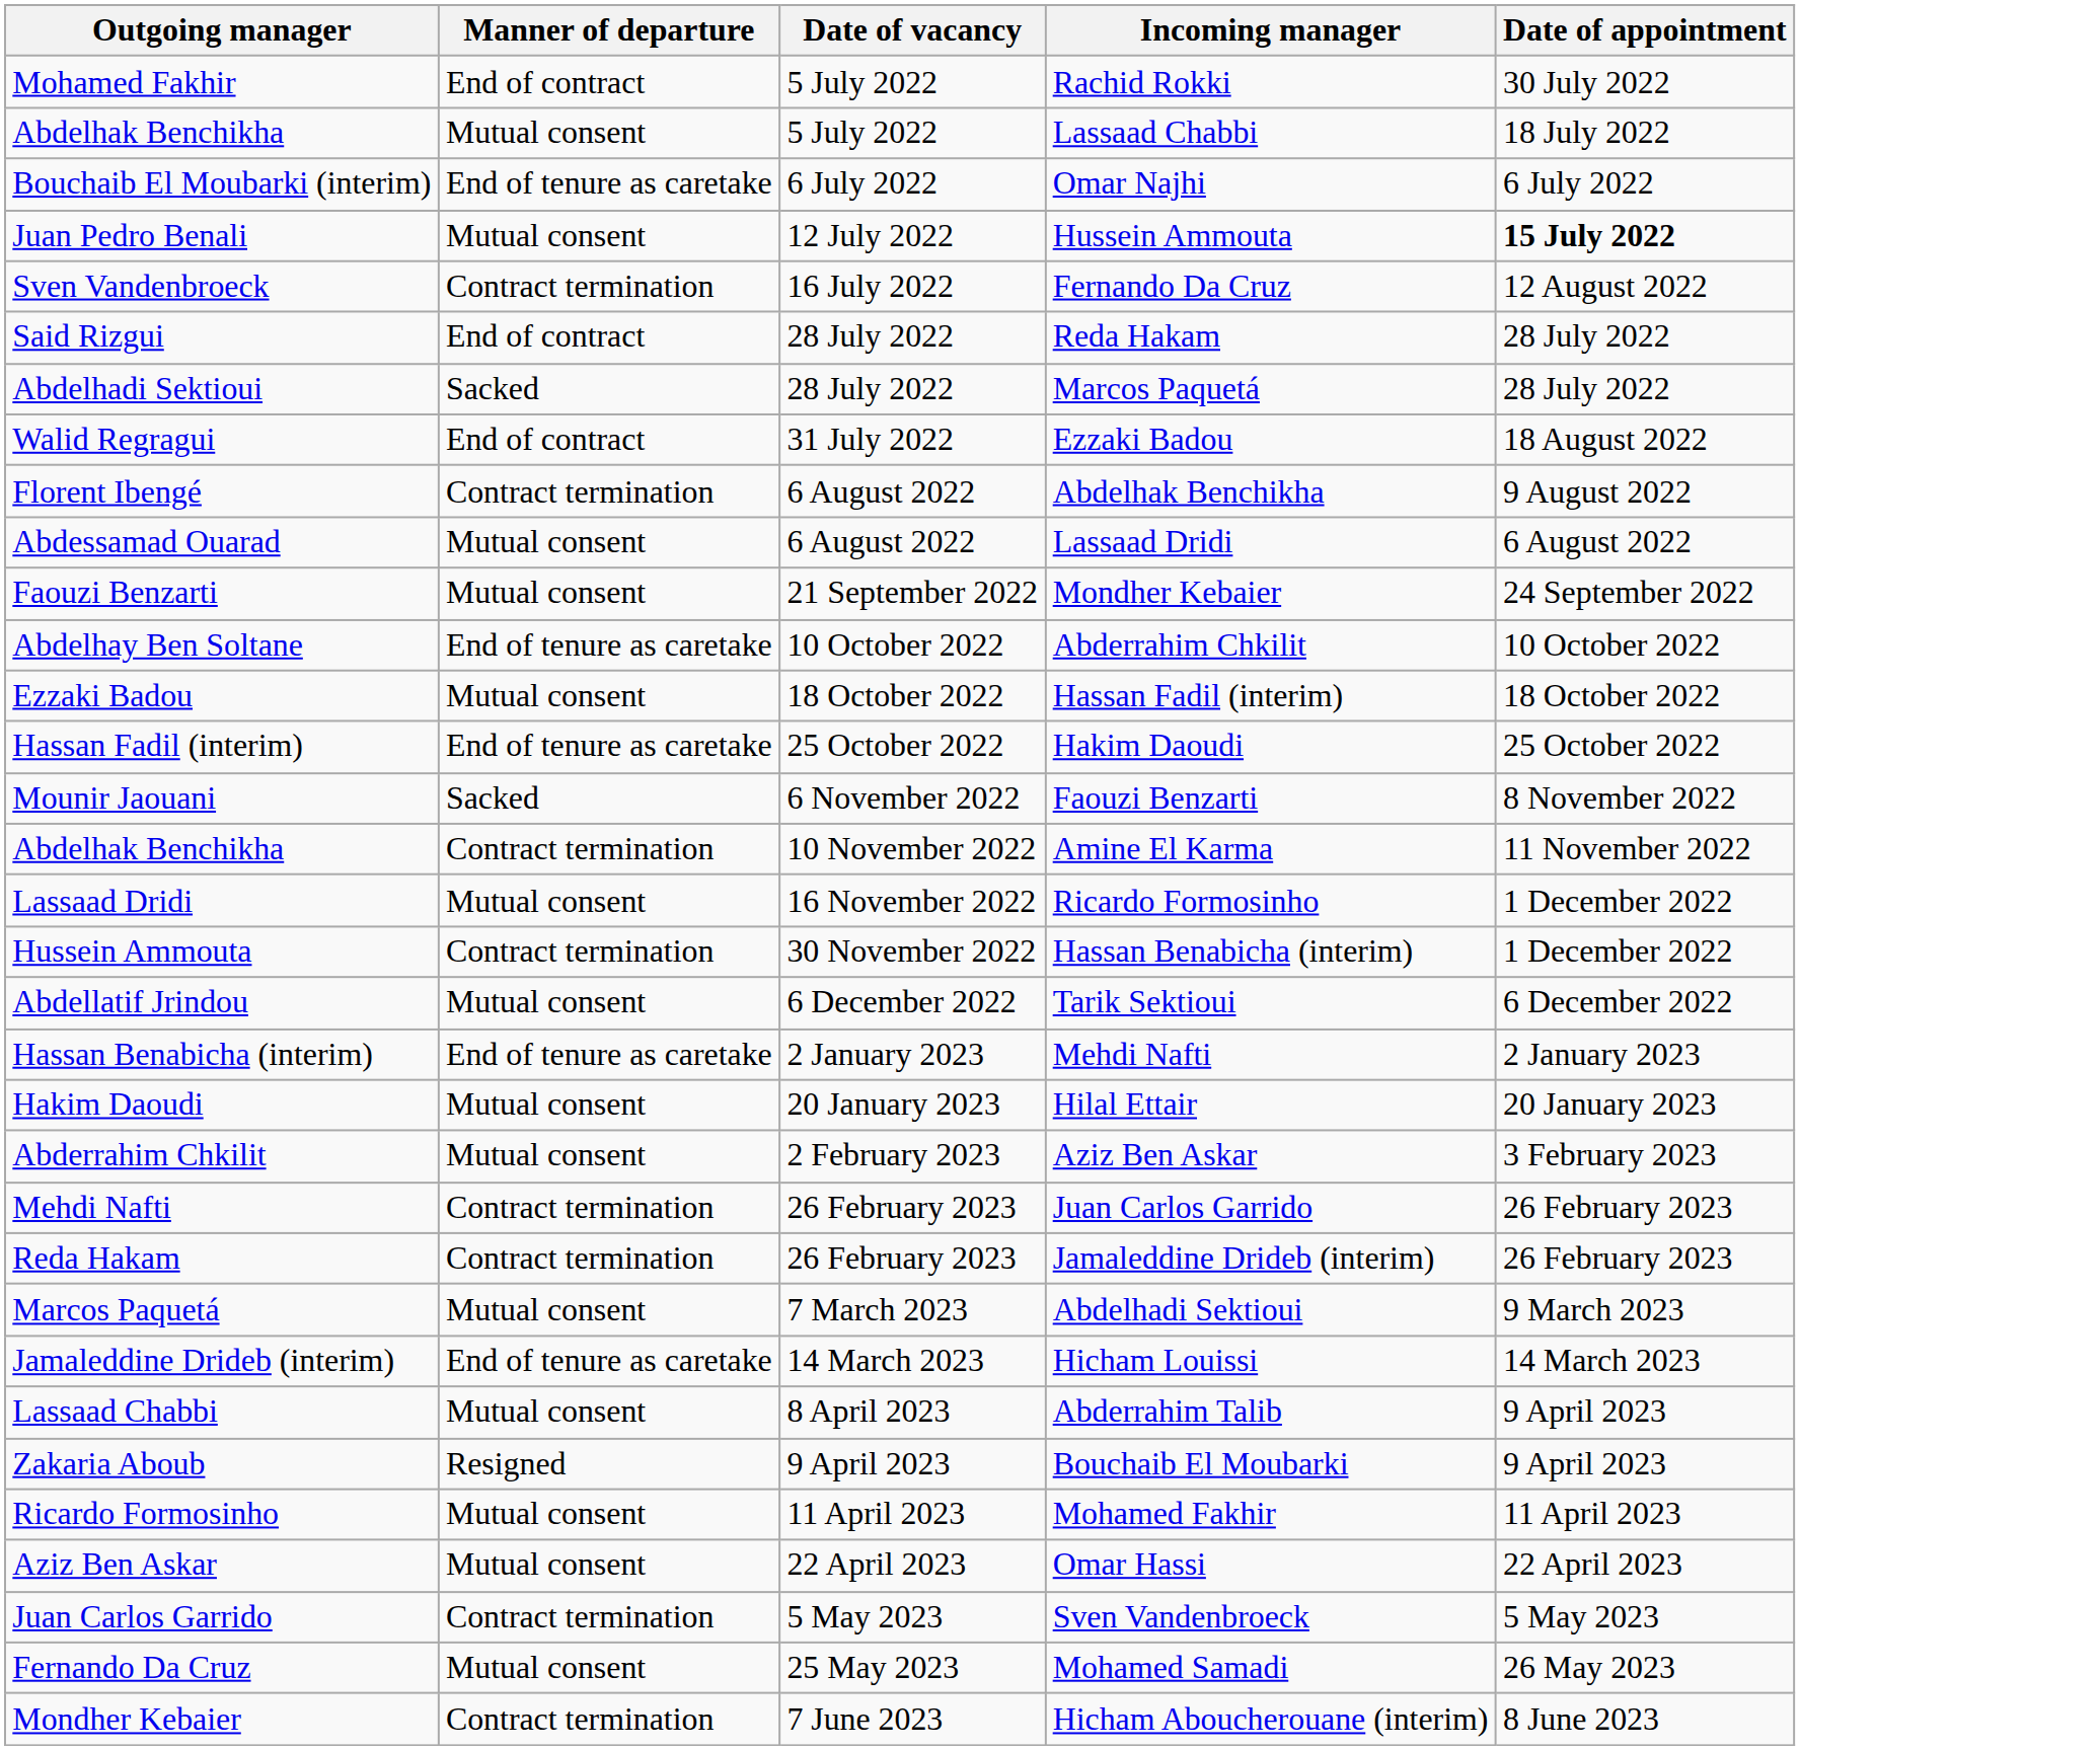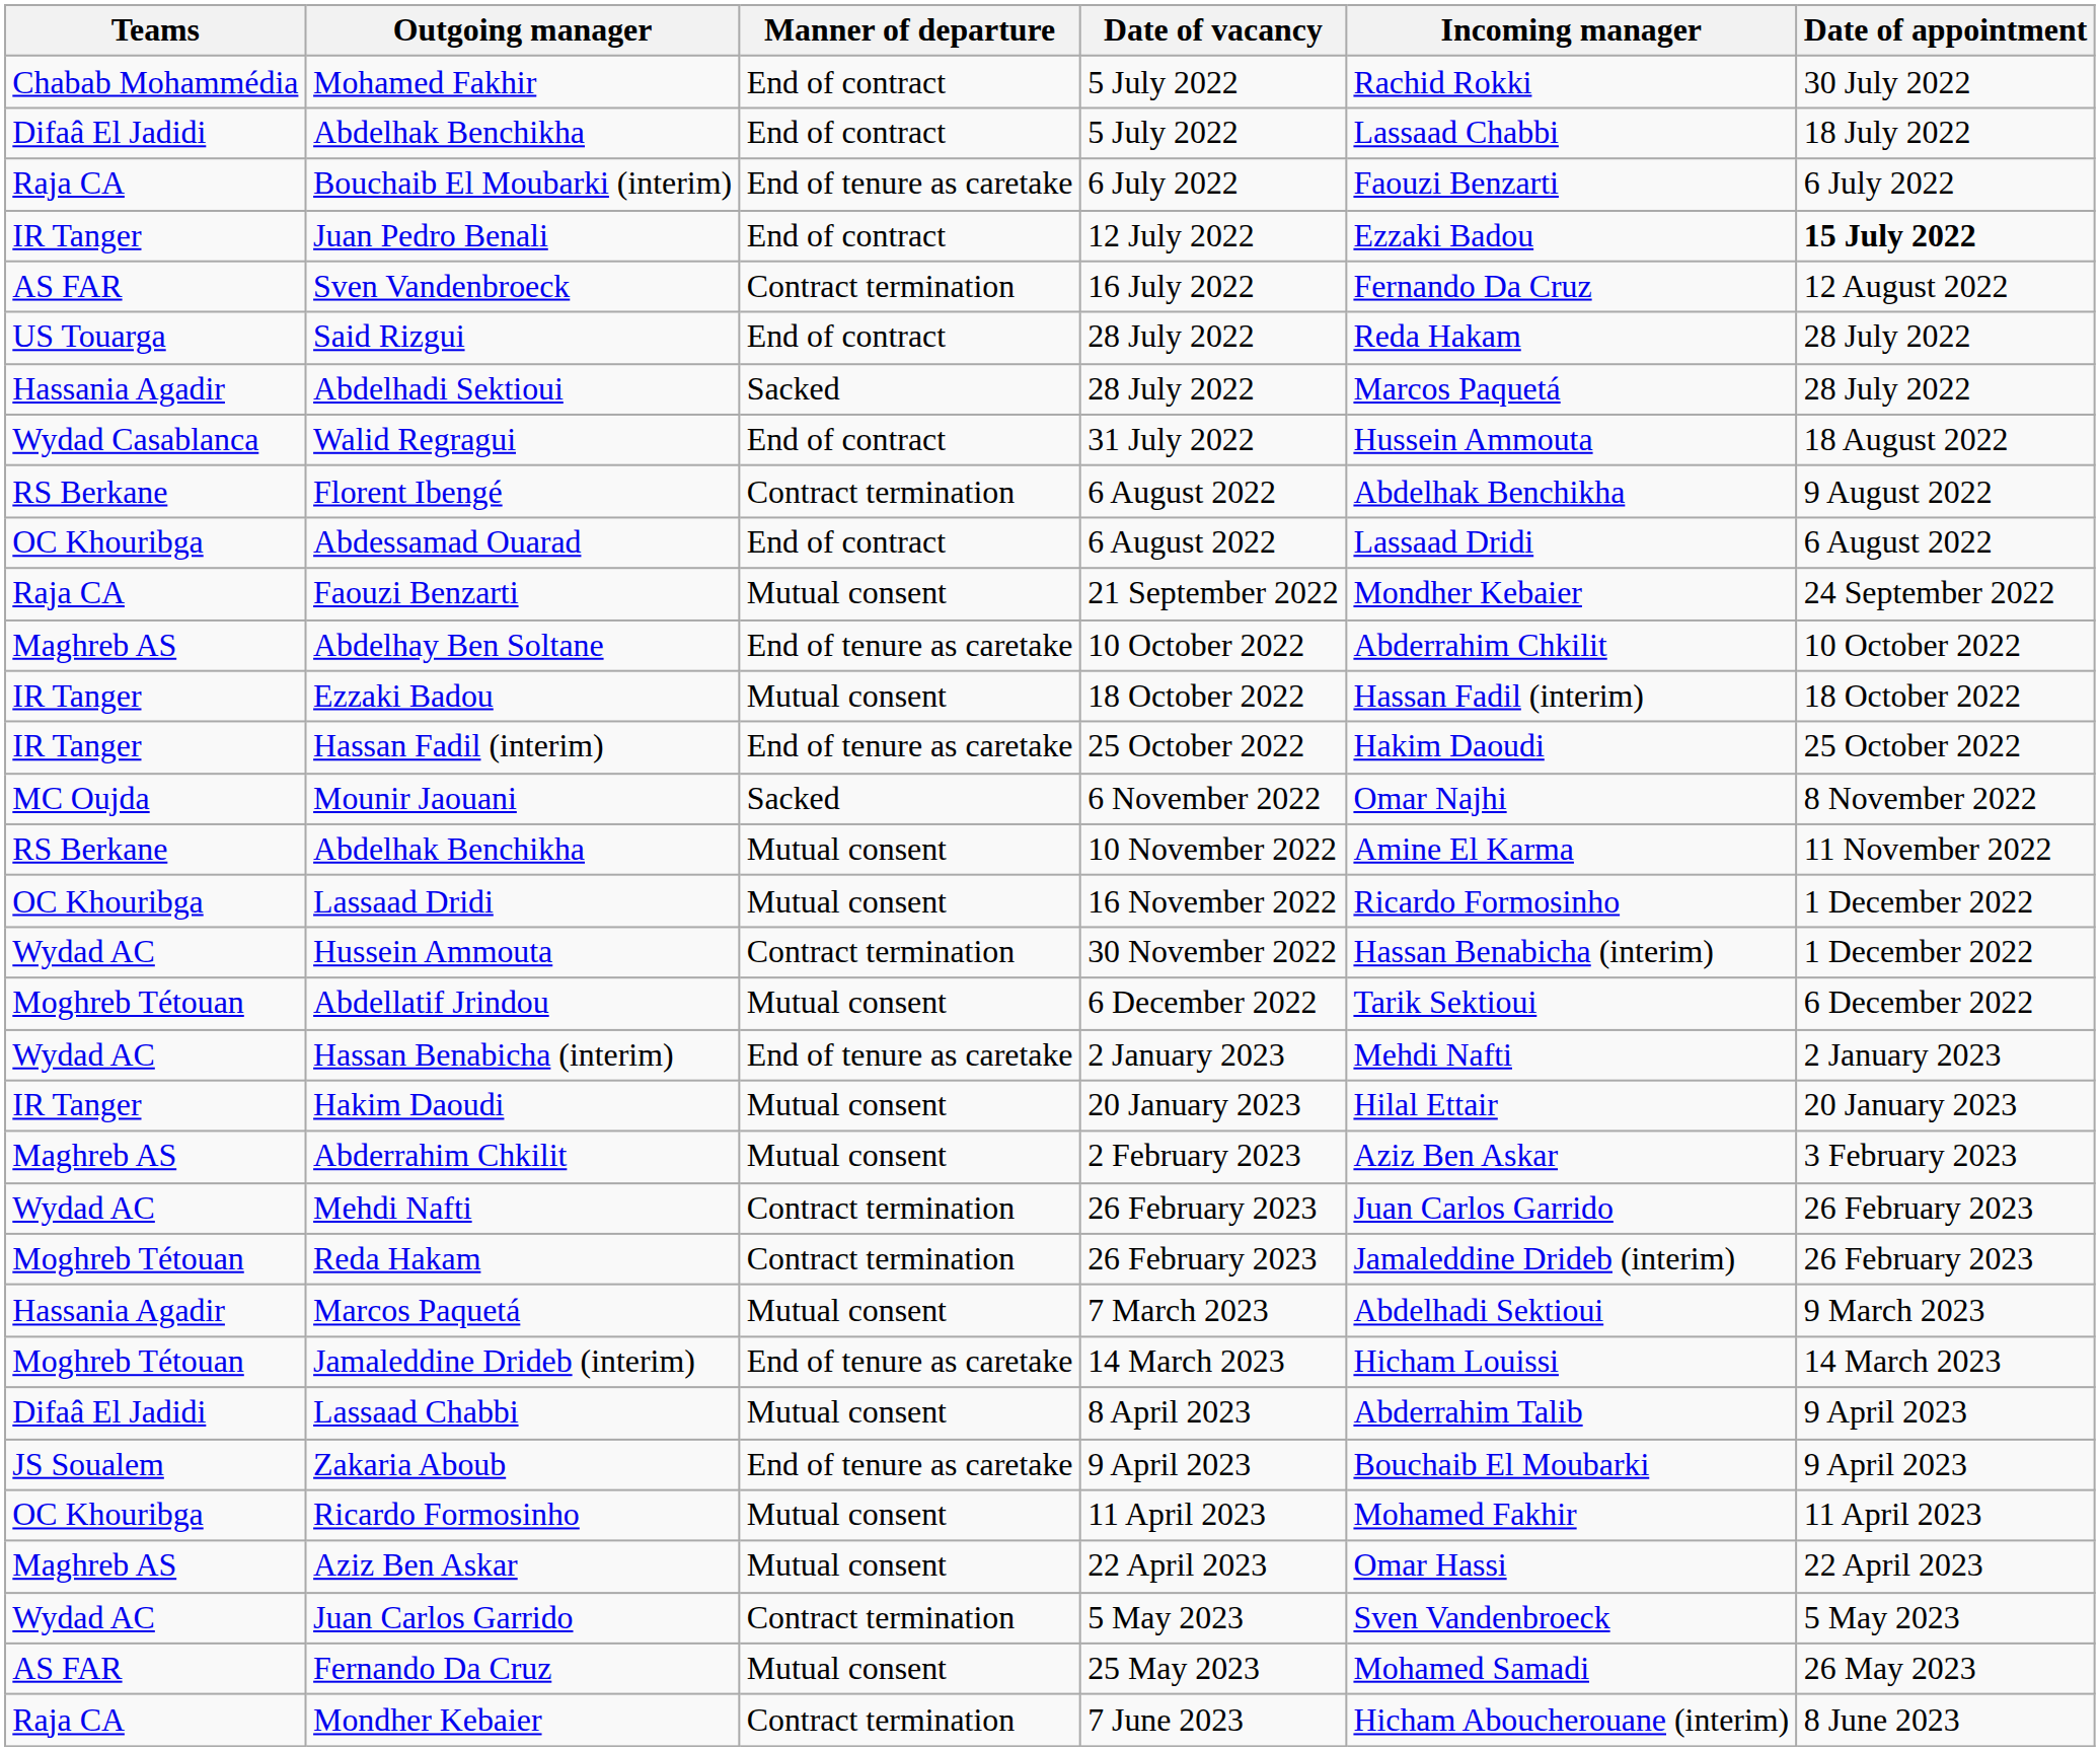+ column: Teams | Chabab Mohammédia | Difaâ El Jadidi | Raja CA | IR Tanger | AS FAR | US Touarga | Hassania Agadir | Wydad Casablanca | RS Berkane | OC Khouribga | Raja CA | Maghreb AS | IR Tanger | IR Tanger | MC Oujda | RS Berkane | OC Khouribga | Wydad AC | Moghreb Tétouan | Wydad AC | IR Tanger | Maghreb AS | Wydad AC | Moghreb Tétouan | Hassania Agadir | Moghreb Tétouan | Difaâ El Jadidi | JS Soualem | OC Khouribga | Maghreb AS | Wydad AC | AS FAR | Raja CA
Abdelhak Benchikha / 5 July 2022 | Manner of departure: Mutual consent -> End of contract
Bouchaib El Moubarki (interim) | Incoming manager: Omar Najhi -> Faouzi Benzarti
Juan Pedro Benali | Manner of departure: Mutual consent -> End of contract
Juan Pedro Benali | Incoming manager: Hussein Ammouta -> Ezzaki Badou
Walid Regragui | Incoming manager: Ezzaki Badou -> Hussein Ammouta
Abdessamad Ouarad | Manner of departure: Mutual consent -> End of contract
Mounir Jaouani | Incoming manager: Faouzi Benzarti -> Omar Najhi
Abdelhak Benchikha / 10 November 2022 | Manner of departure: Contract termination -> Mutual consent
Zakaria Aboub | Manner of departure: Resigned -> End of tenure as caretake
